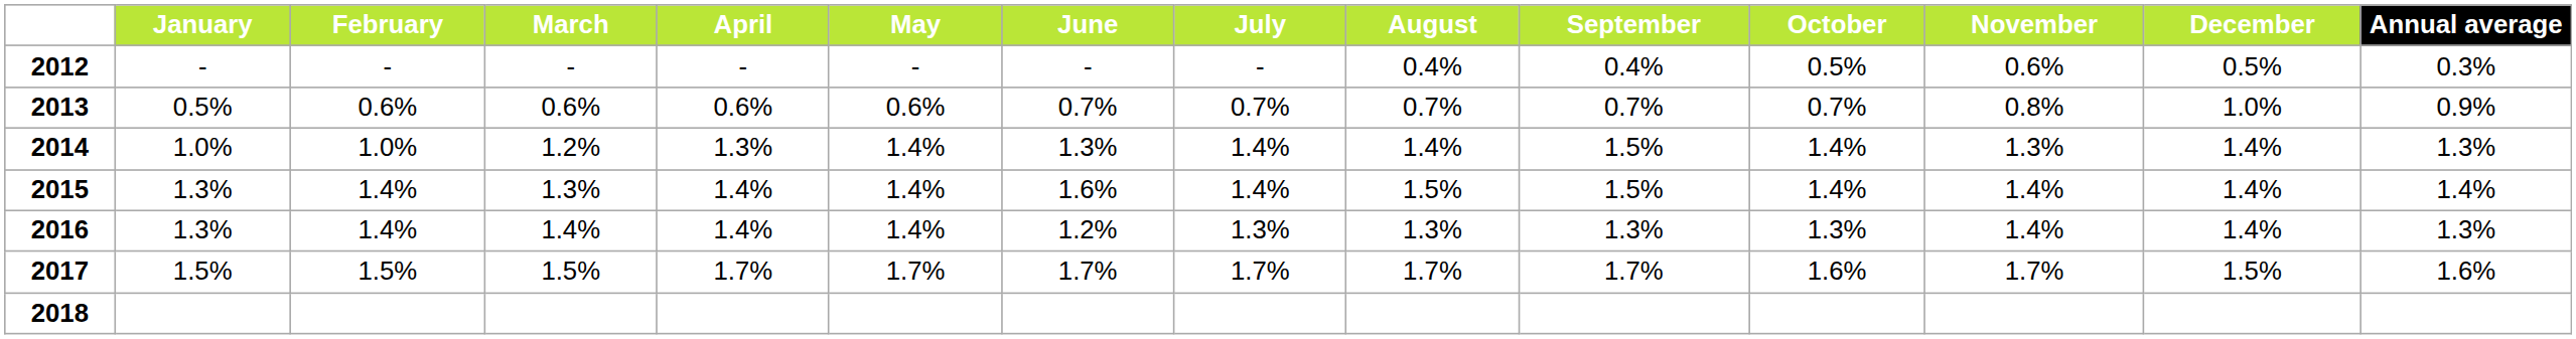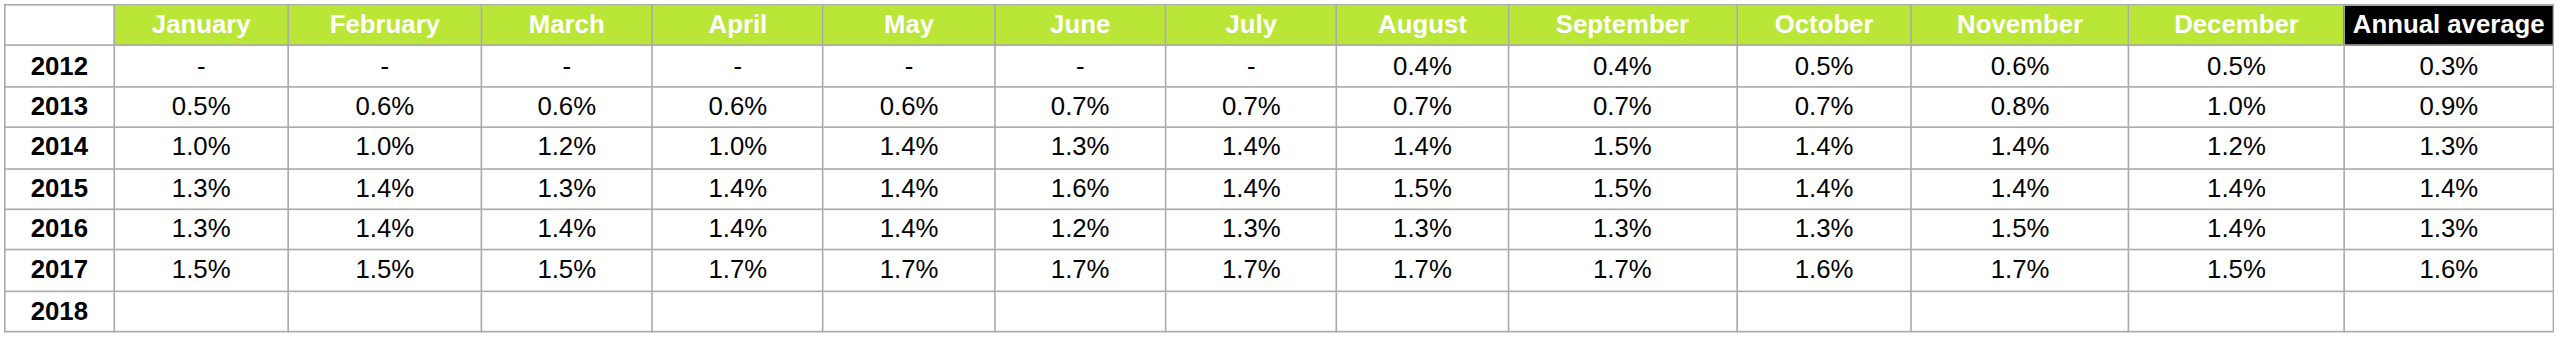2014 | April: 1.3% -> 1.0%
2014 | November: 1.3% -> 1.4%
2014 | December: 1.4% -> 1.2%
2016 | November: 1.4% -> 1.5%
